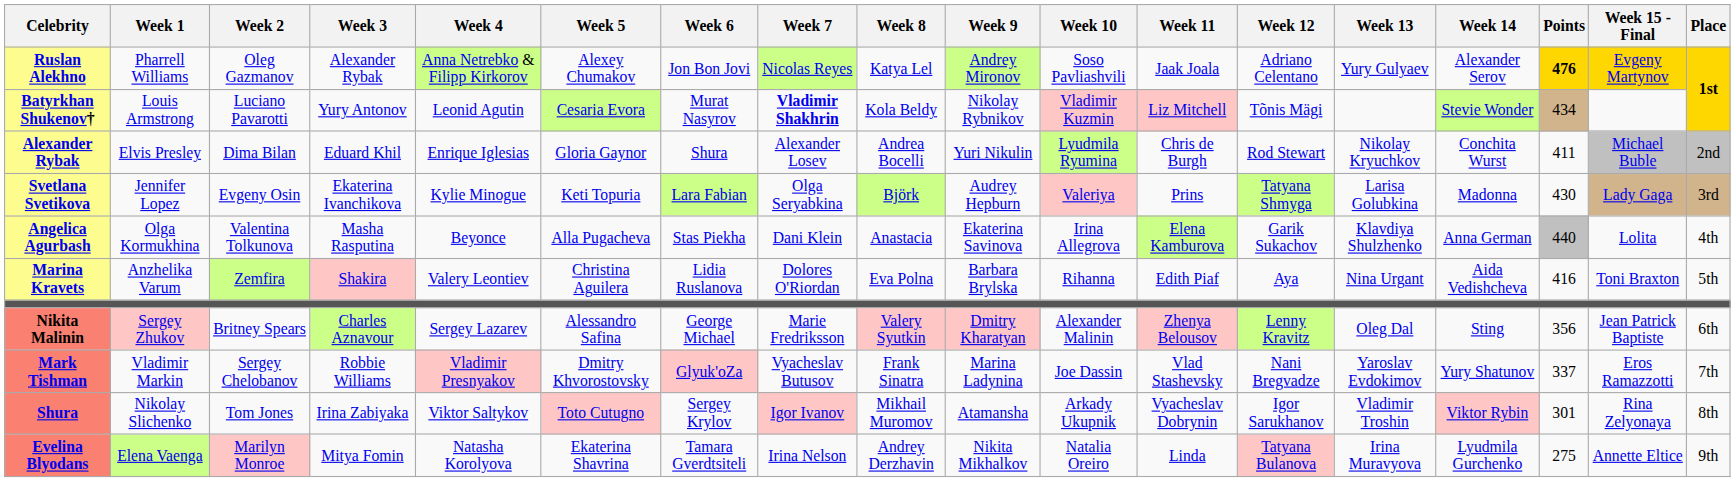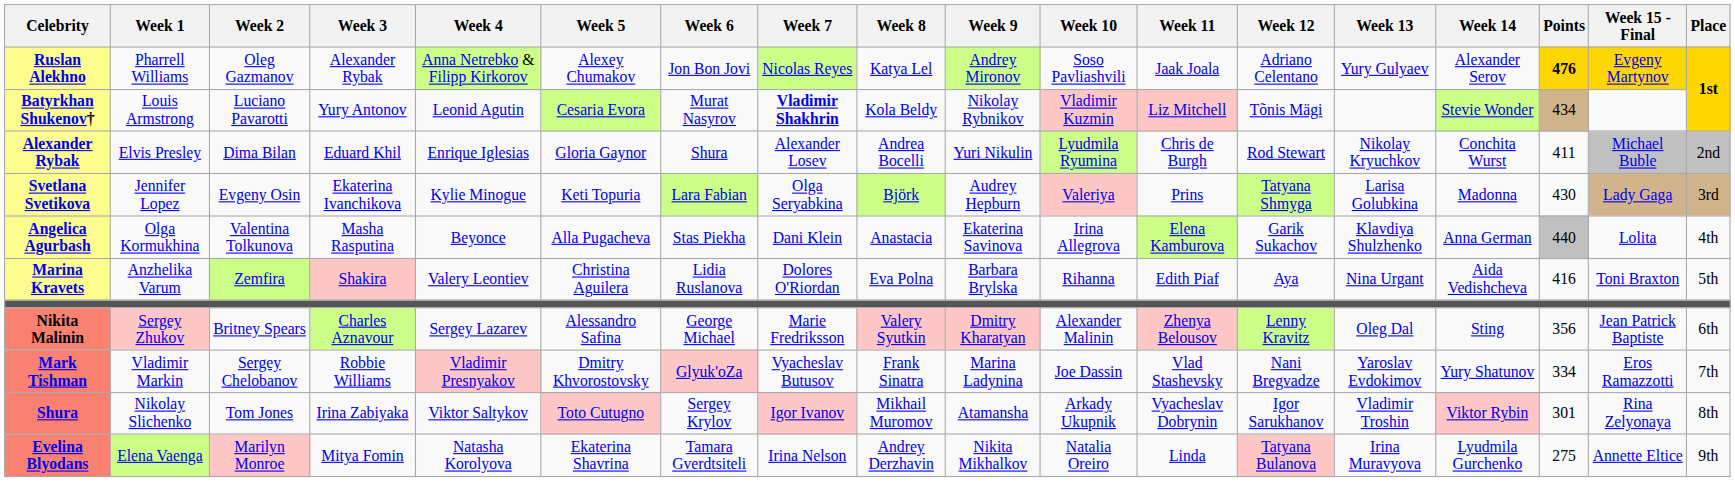Mark Tishman | Points: 337 -> 334
